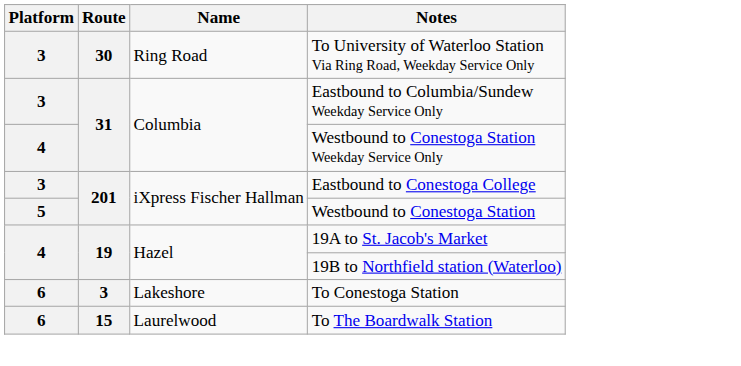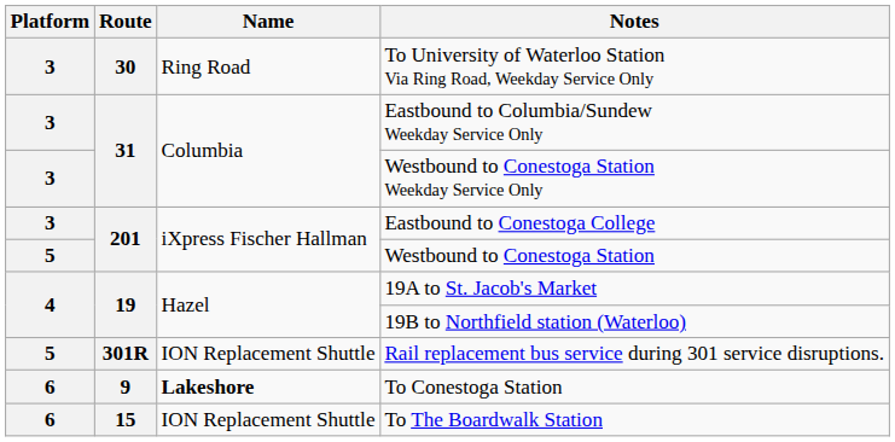Westbound to Conestoga Station Weekday Service Only | Platform: 4 -> 3
+ row: 5 | 301R | ION Replacement Shuttle | Rail replacement bus service during 301 service disruptions.
To Conestoga Station | Route: 3 -> 9
To Conestoga Station | Name: normal -> bold
To The Boardwalk Station | Name: Laurelwood -> ION Replacement Shuttle
